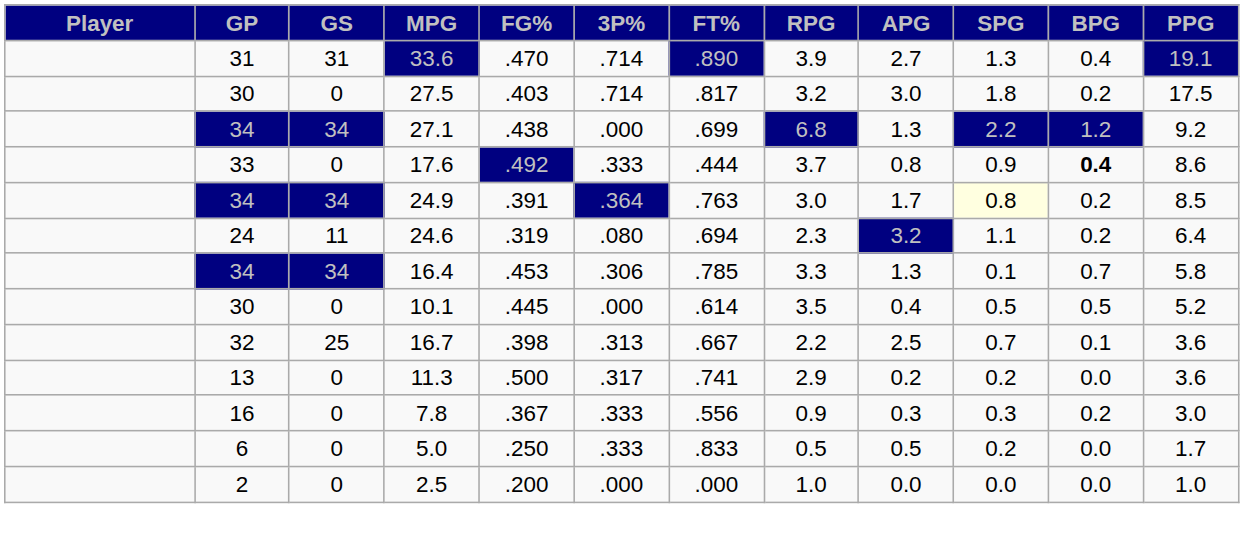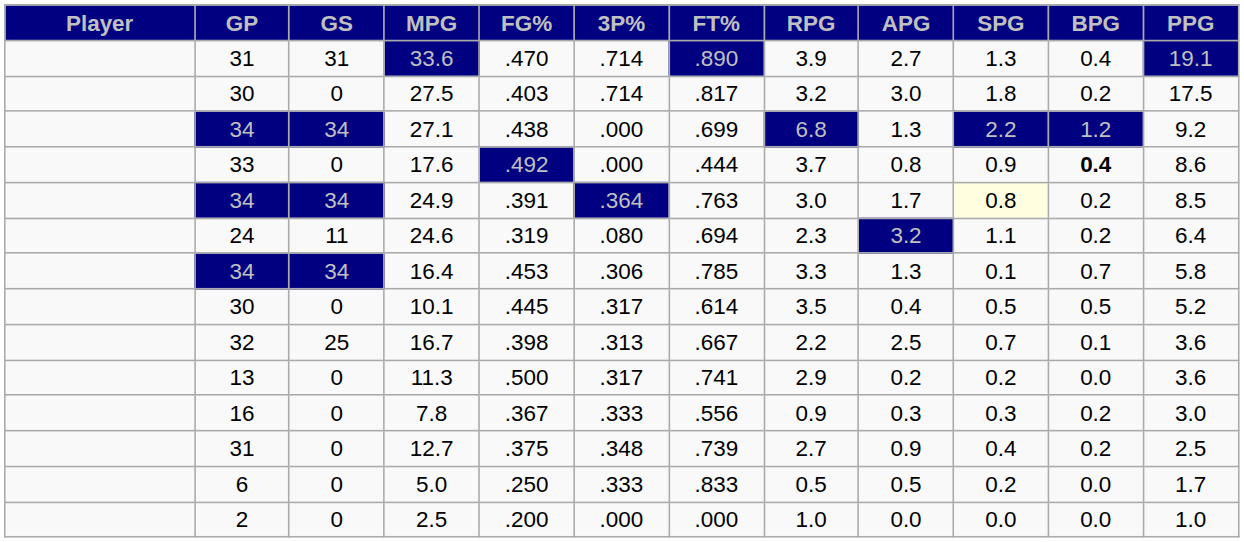17.6 | 3P%: .333 -> .000
10.1 | 3P%: .000 -> .317
+ row: 31 | 0 | 12.7 | .375 | .348 | .739 | 2.7 | 0.9 | 0.4 | 0.2 | 2.5
